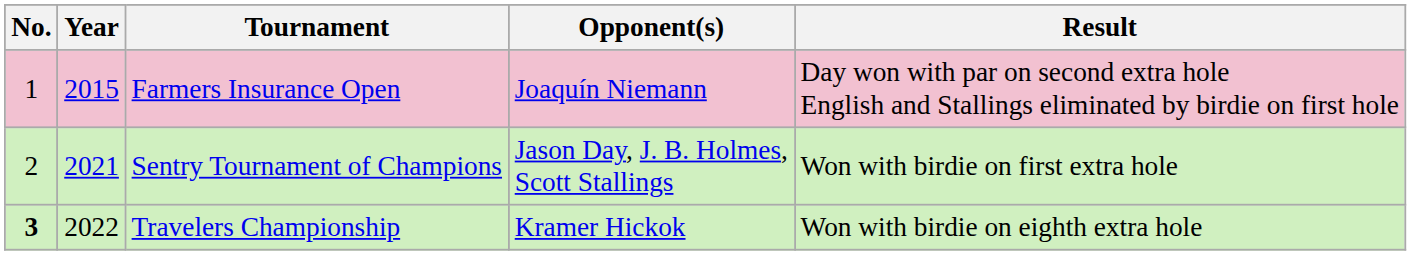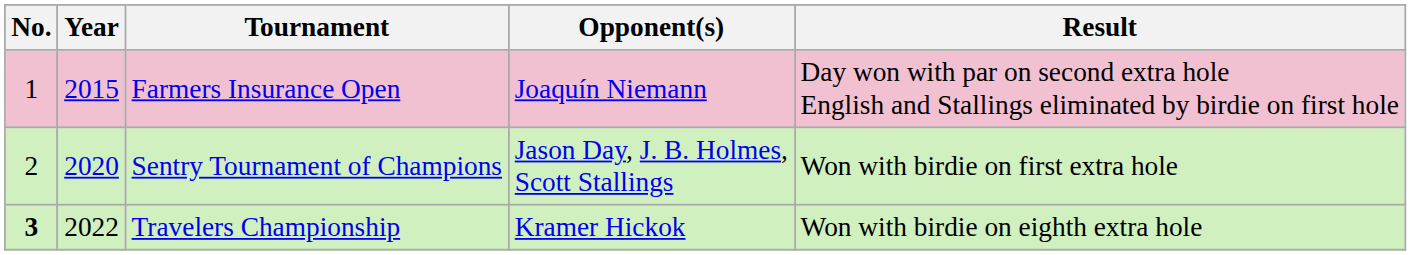Sentry Tournament of Champions | Year: 2021 -> 2020
